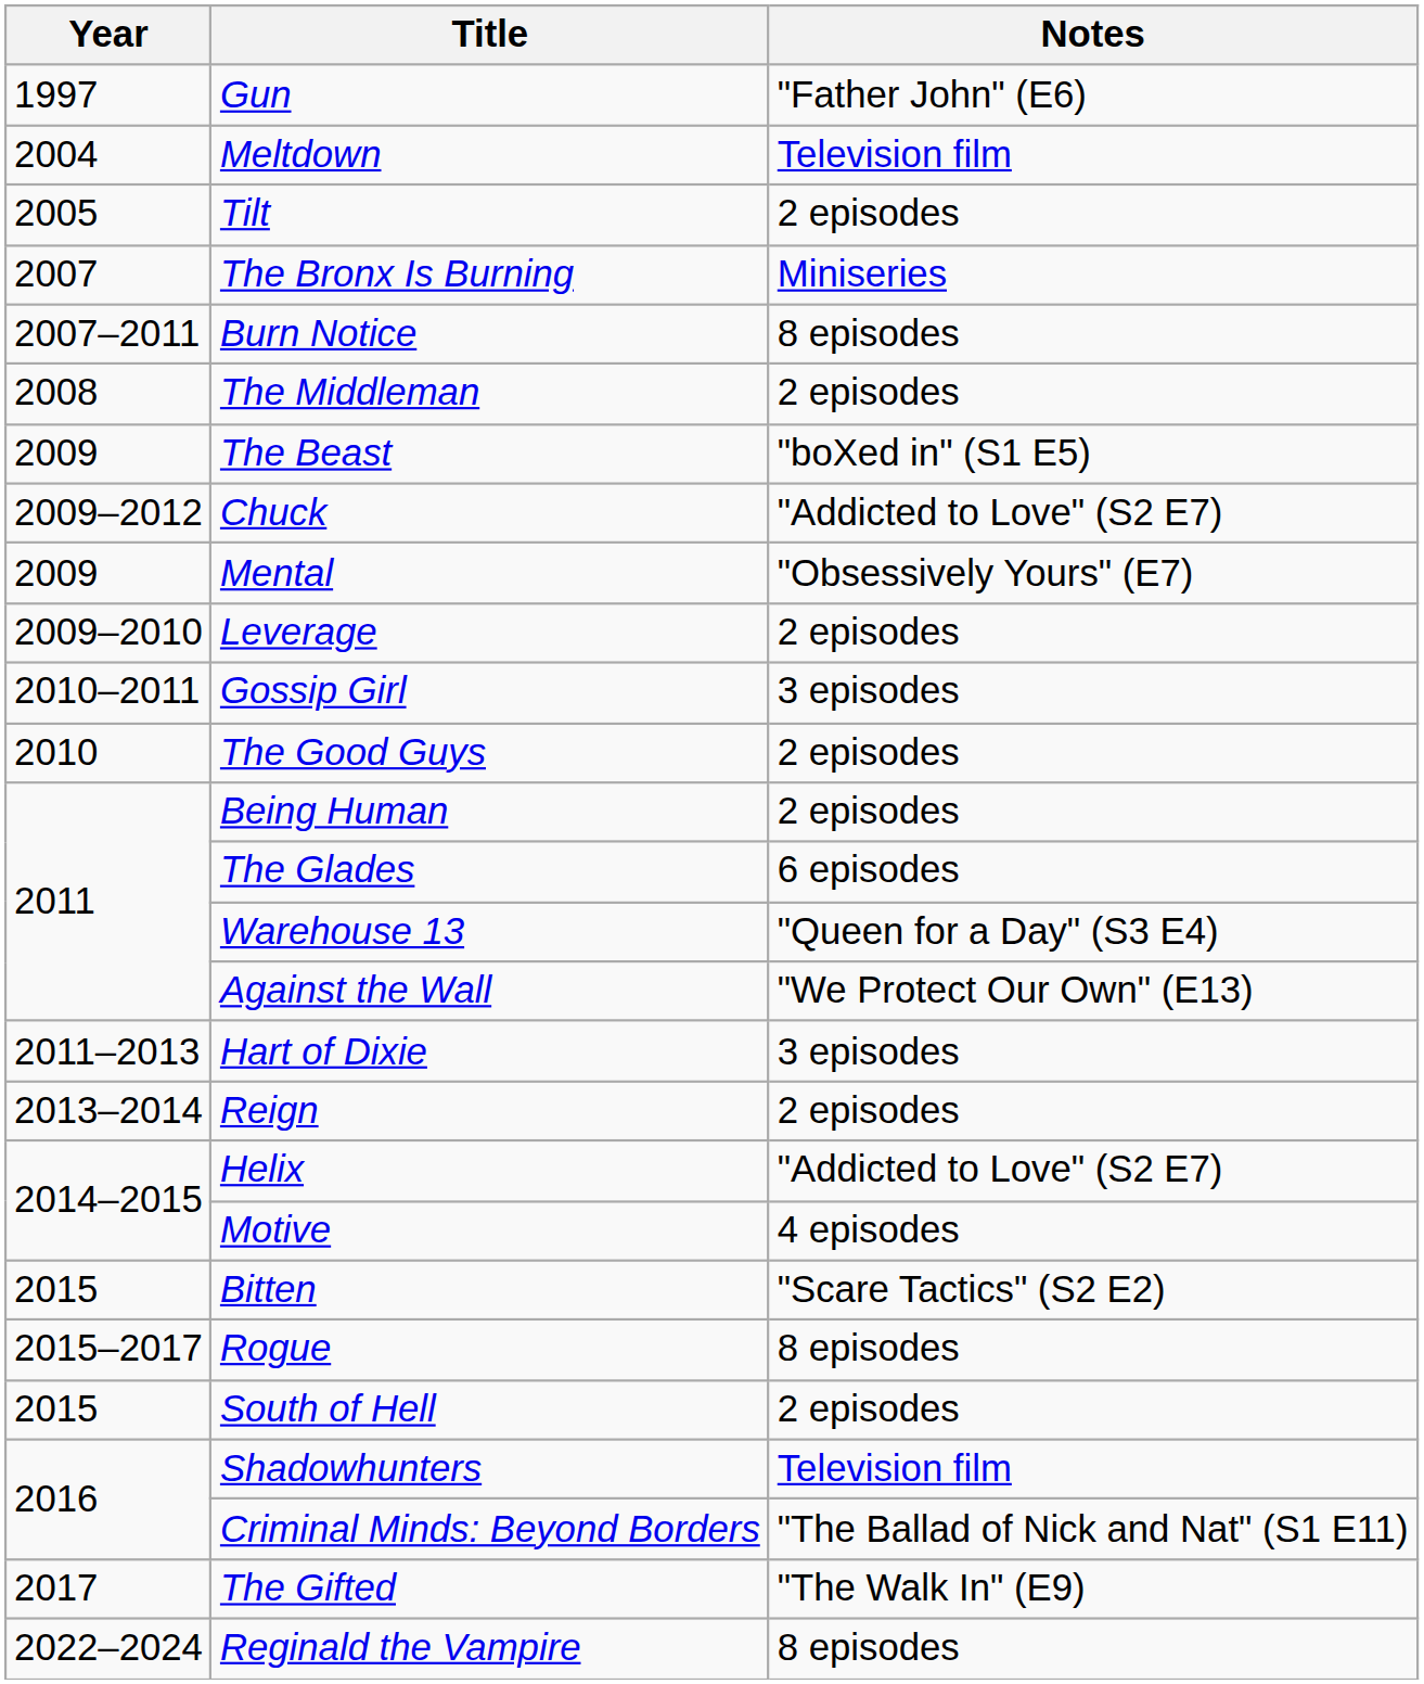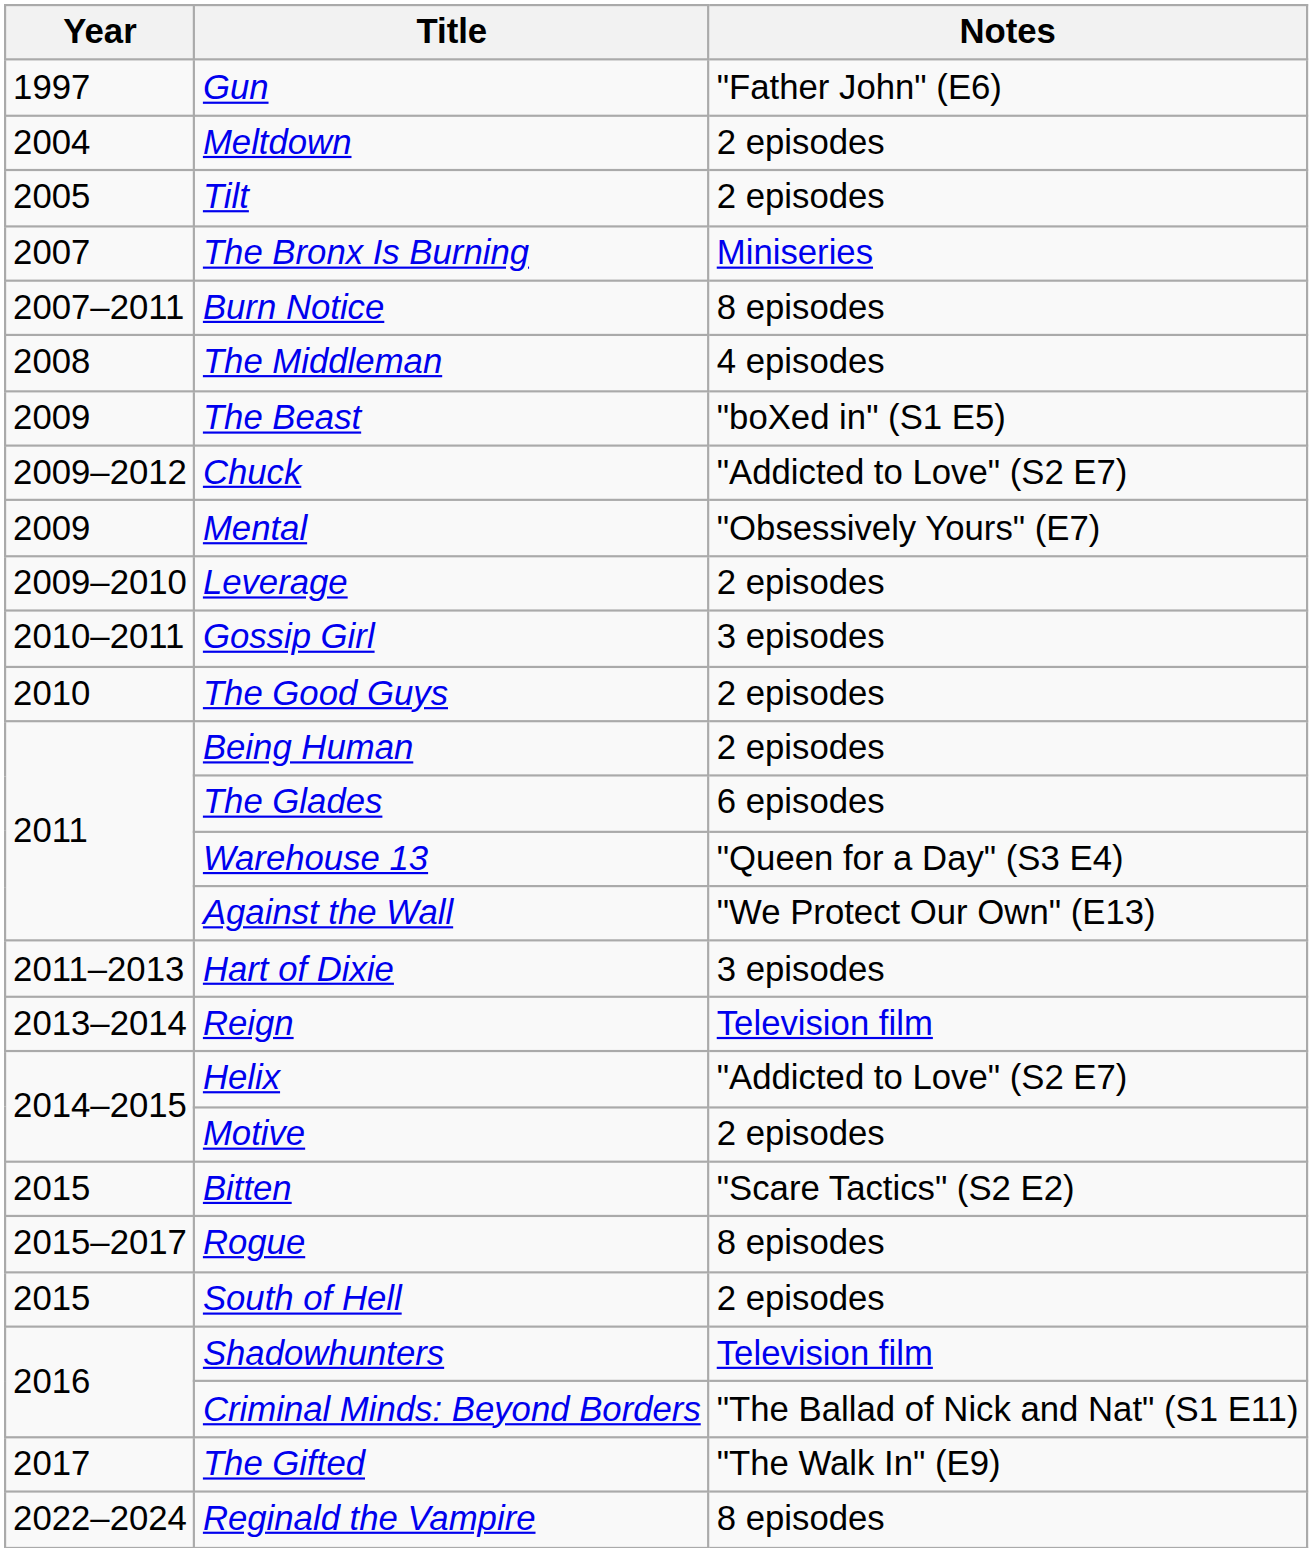Meltdown | Notes: Television film -> 2 episodes
The Middleman | Notes: 2 episodes -> 4 episodes
Reign | Notes: 2 episodes -> Television film
Motive | Notes: 4 episodes -> 2 episodes
